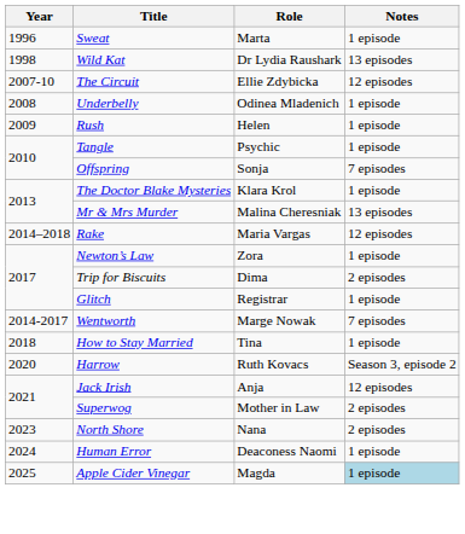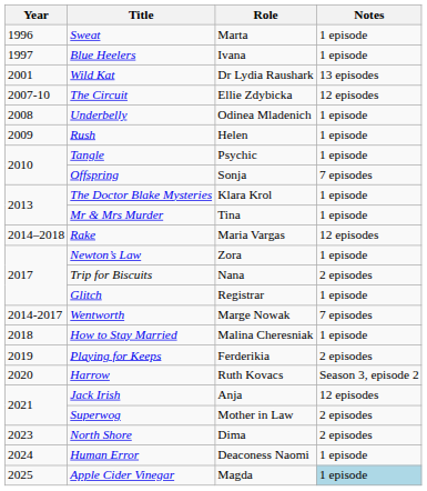+ row: 1997 | Blue Heelers | Ivana | 1 episode
Wild Kat | Year: 1998 -> 2001
Mr & Mrs Murder | Role: Malina Cheresniak -> Tina
Mr & Mrs Murder | Notes: 13 episodes -> 1 episode
Trip for Biscuits | Role: Dima -> Nana
How to Stay Married | Role: Tina -> Malina Cheresniak
+ row: 2019 | Playing for Keeps | Ferderikia | 2 episodes
North Shore | Role: Nana -> Dima
